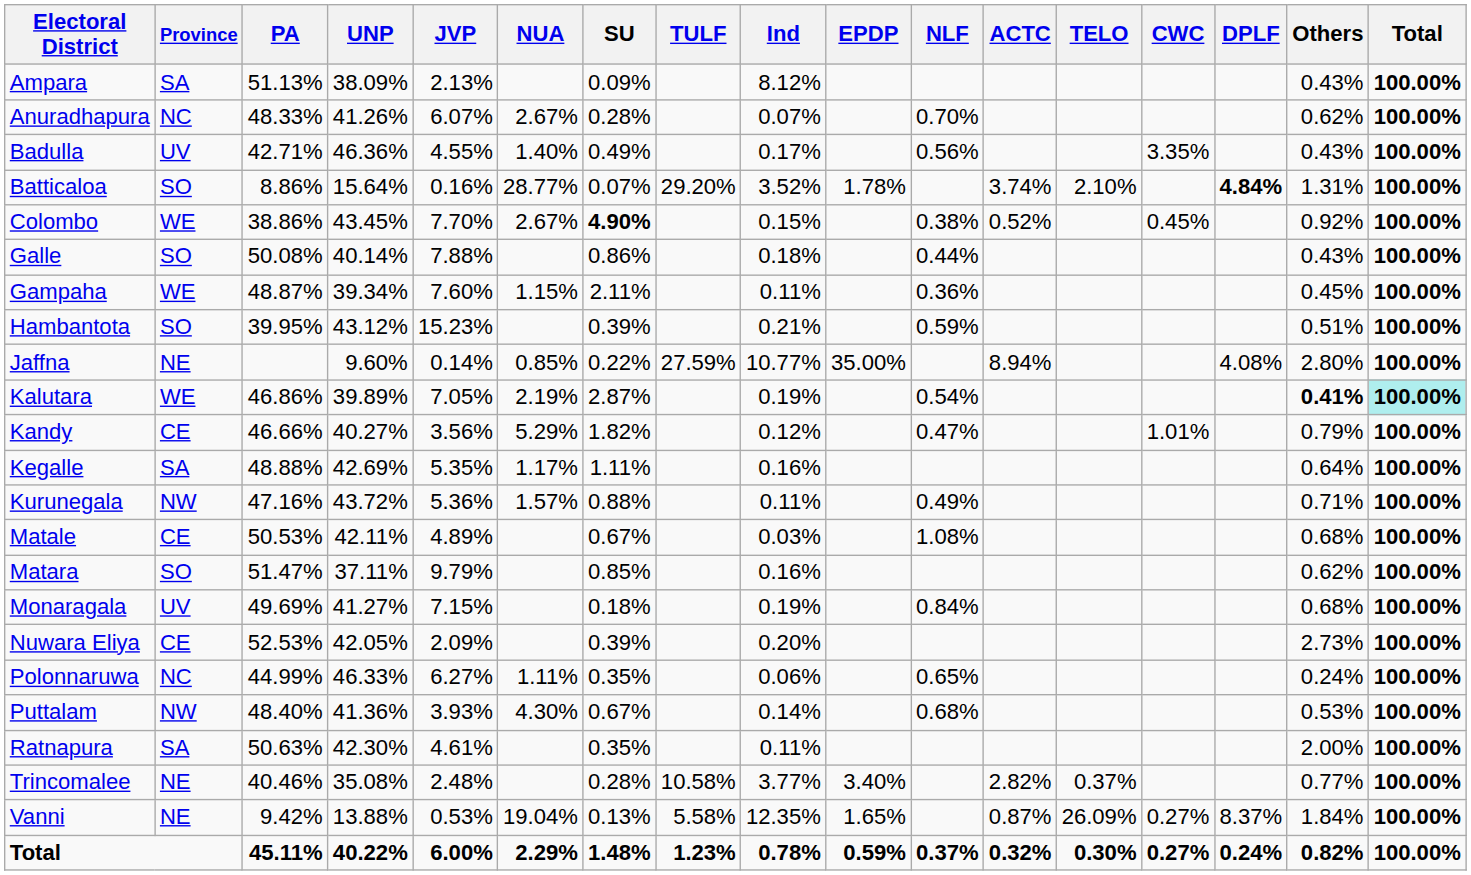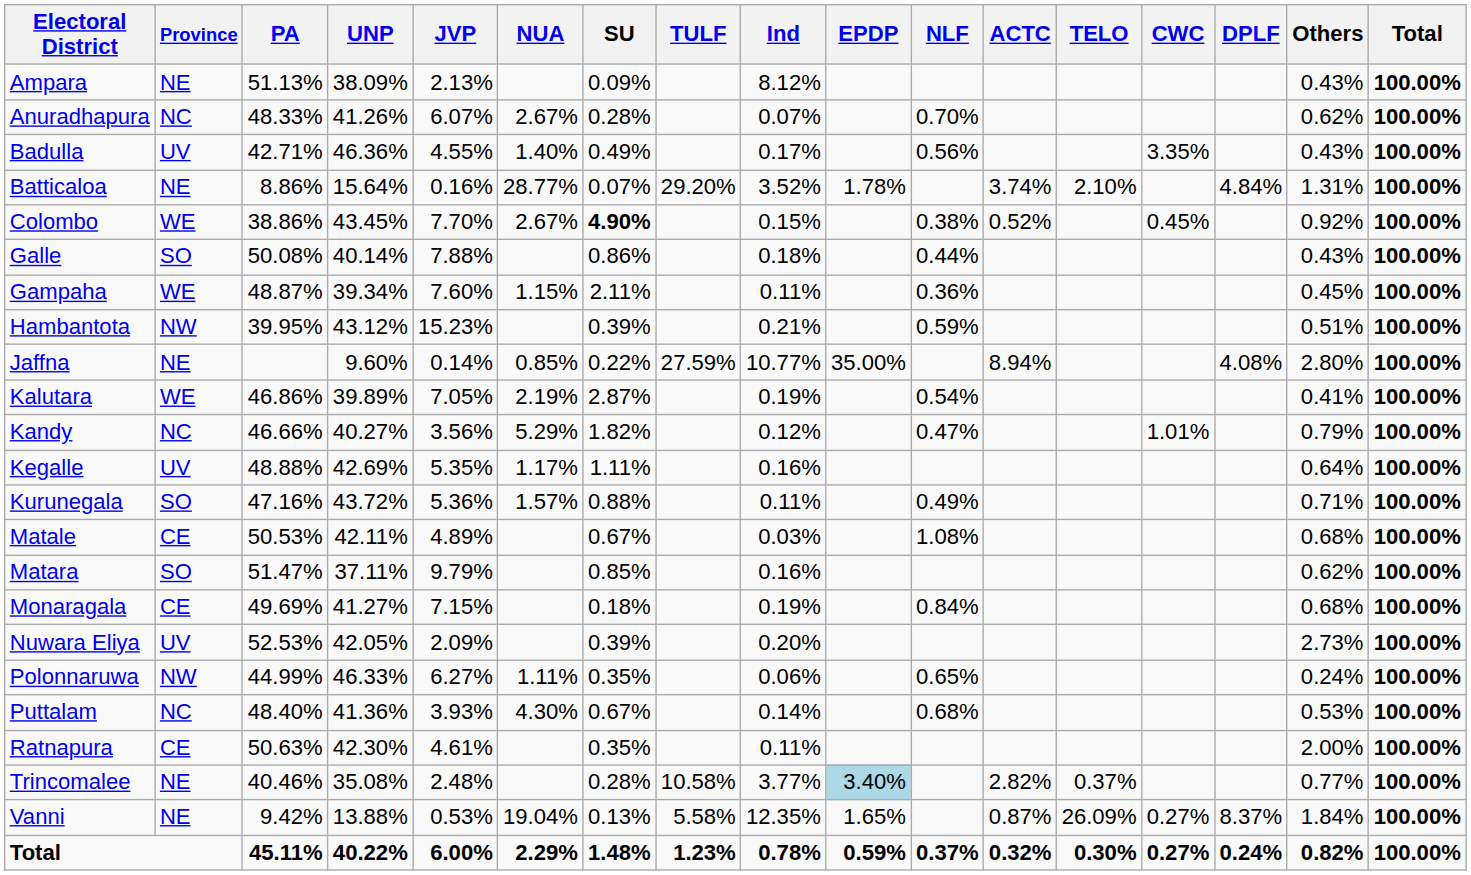Ampara | Province: SA -> NE
Batticaloa | Province: SO -> NE
Batticaloa | DPLF: bold -> normal
Hambantota | Province: SO -> NW
Kalutara | Others: bold -> normal
Kalutara | Total: paleturquoise background -> no background
Kandy | Province: CE -> NC
Kegalle | Province: SA -> UV
Kurunegala | Province: NW -> SO
Monaragala | Province: UV -> CE
Nuwara Eliya | Province: CE -> UV
Polonnaruwa | Province: NC -> NW
Puttalam | Province: NW -> NC
Ratnapura | Province: SA -> CE
Trincomalee | EPDP: no background -> lightblue background
